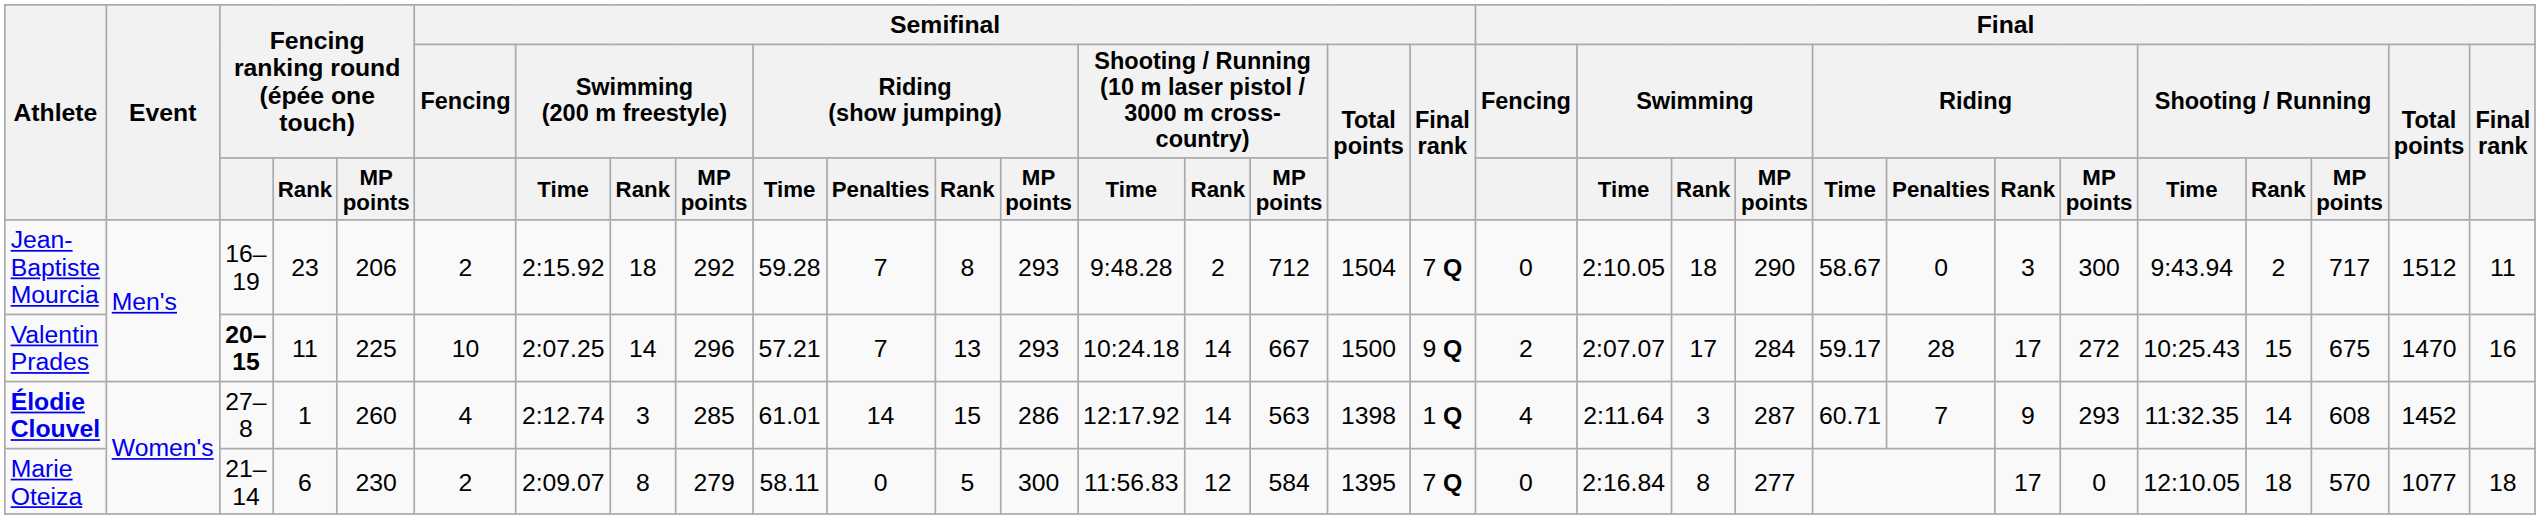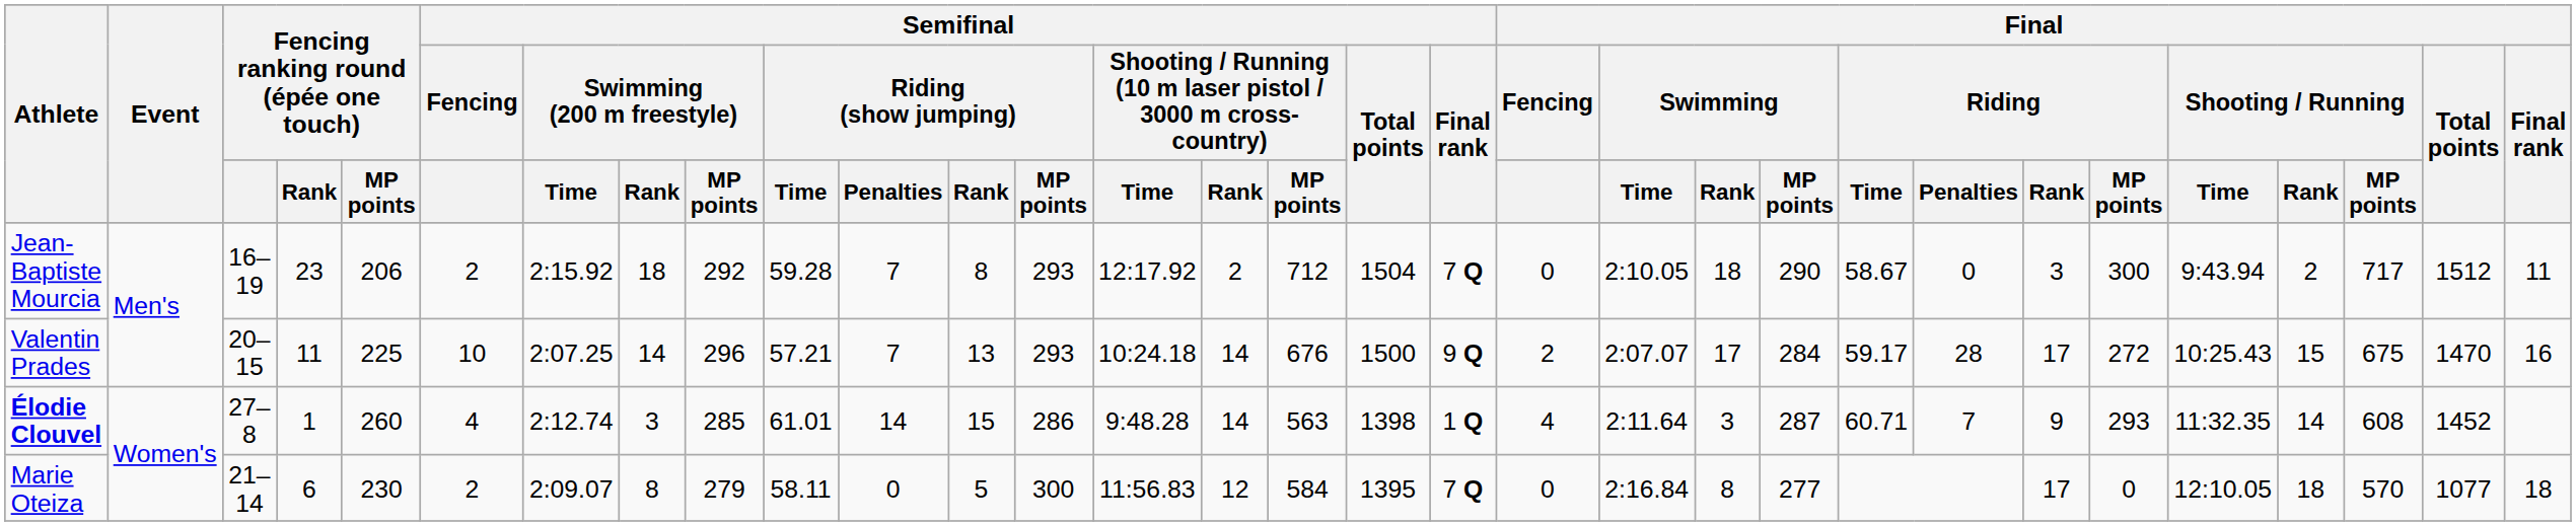Jean-Baptiste Mourcia | column 14: 9:48.28 -> 12:17.92
Valentin Prades | Fencing ranking round (épée one touch): bold -> normal
Valentin Prades | column 16: 667 -> 676
Élodie Clouvel | column 14: 12:17.92 -> 9:48.28
